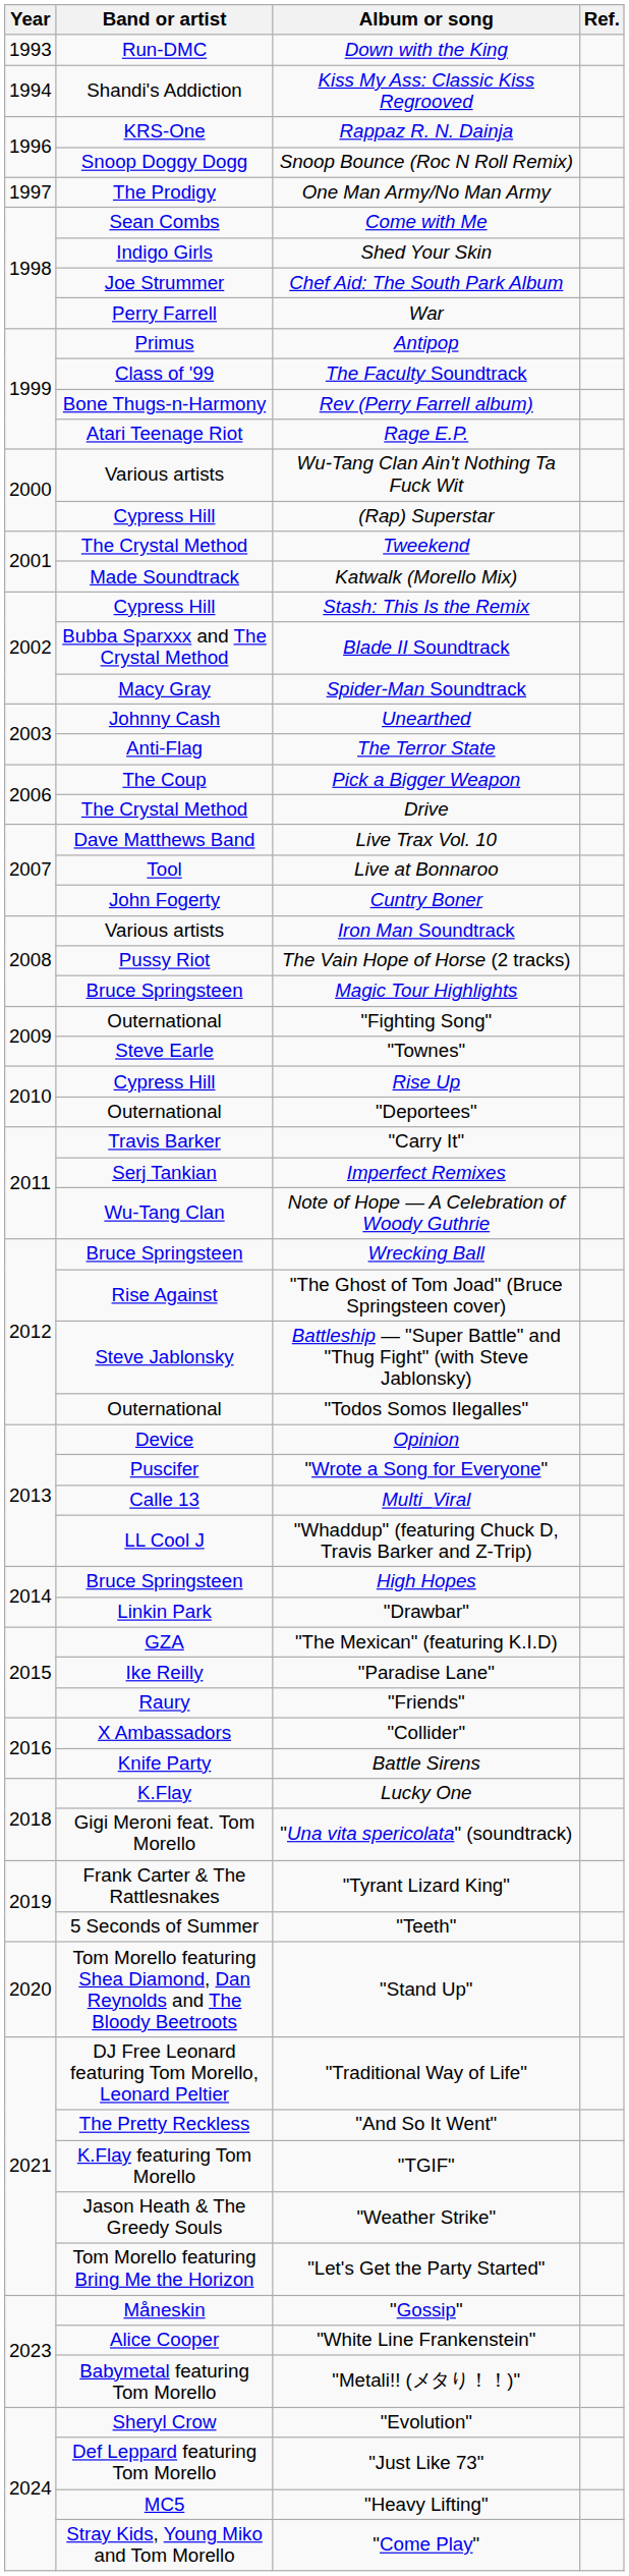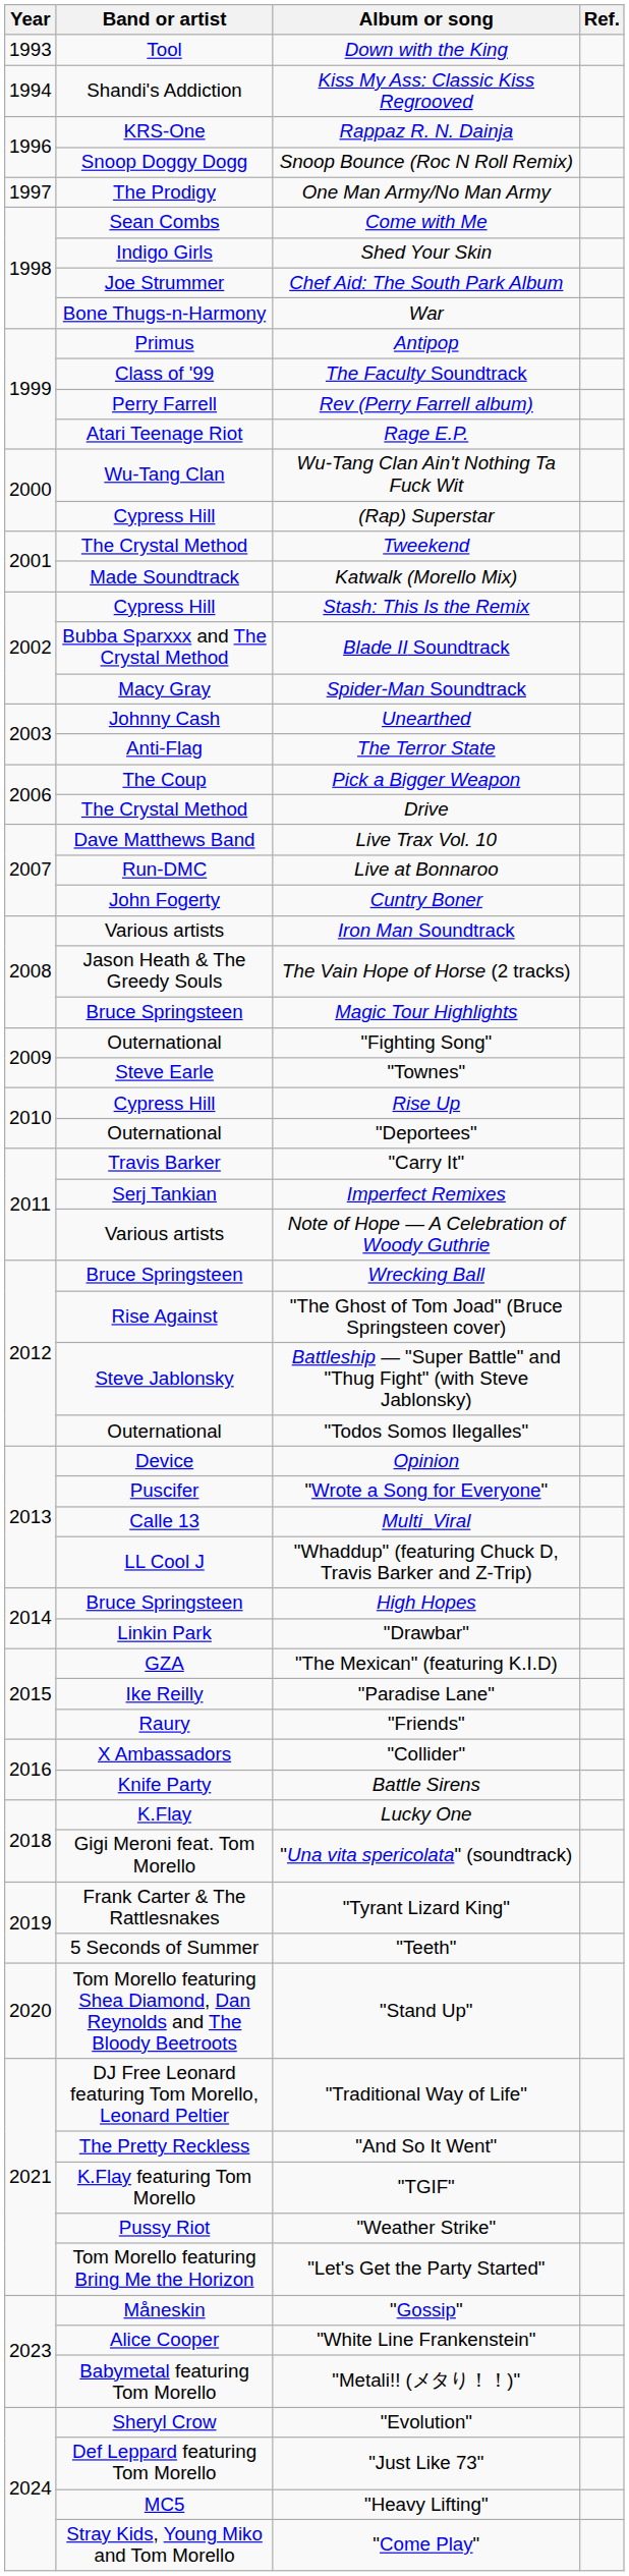Down with the King | Band or artist: Run-DMC -> Tool
War | Band or artist: Perry Farrell -> Bone Thugs-n-Harmony
Rev (Perry Farrell album) | Band or artist: Bone Thugs-n-Harmony -> Perry Farrell
Wu-Tang Clan Ain't Nothing Ta Fuck Wit | Band or artist: Various artists -> Wu-Tang Clan
Live at Bonnaroo | Band or artist: Tool -> Run-DMC
The Vain Hope of Horse (2 tracks) | Band or artist: Pussy Riot -> Jason Heath & The Greedy Souls
Note of Hope ― A Celebration of Woody Guthrie | Band or artist: Wu-Tang Clan -> Various artists
"Weather Strike" | Band or artist: Jason Heath & The Greedy Souls -> Pussy Riot
